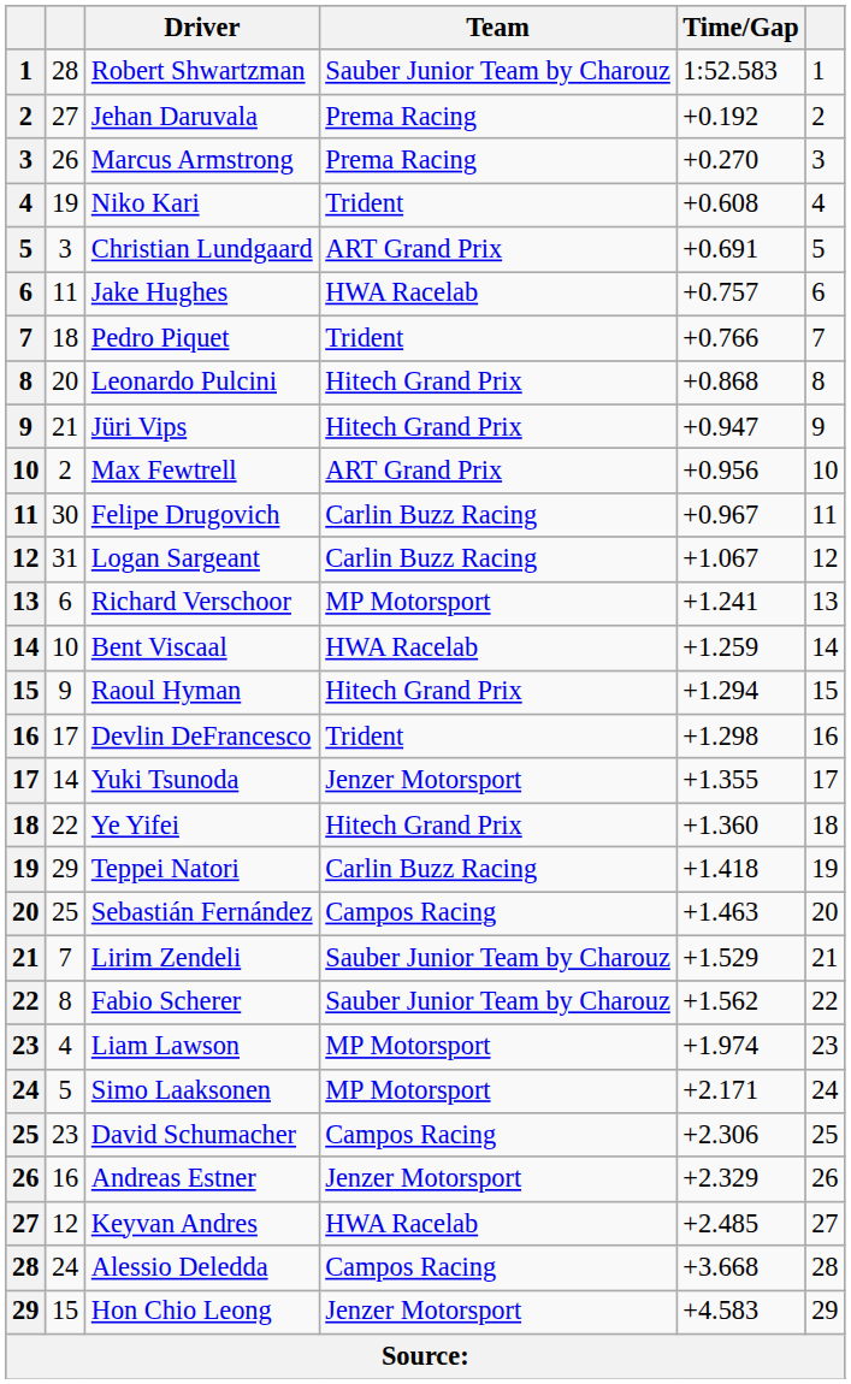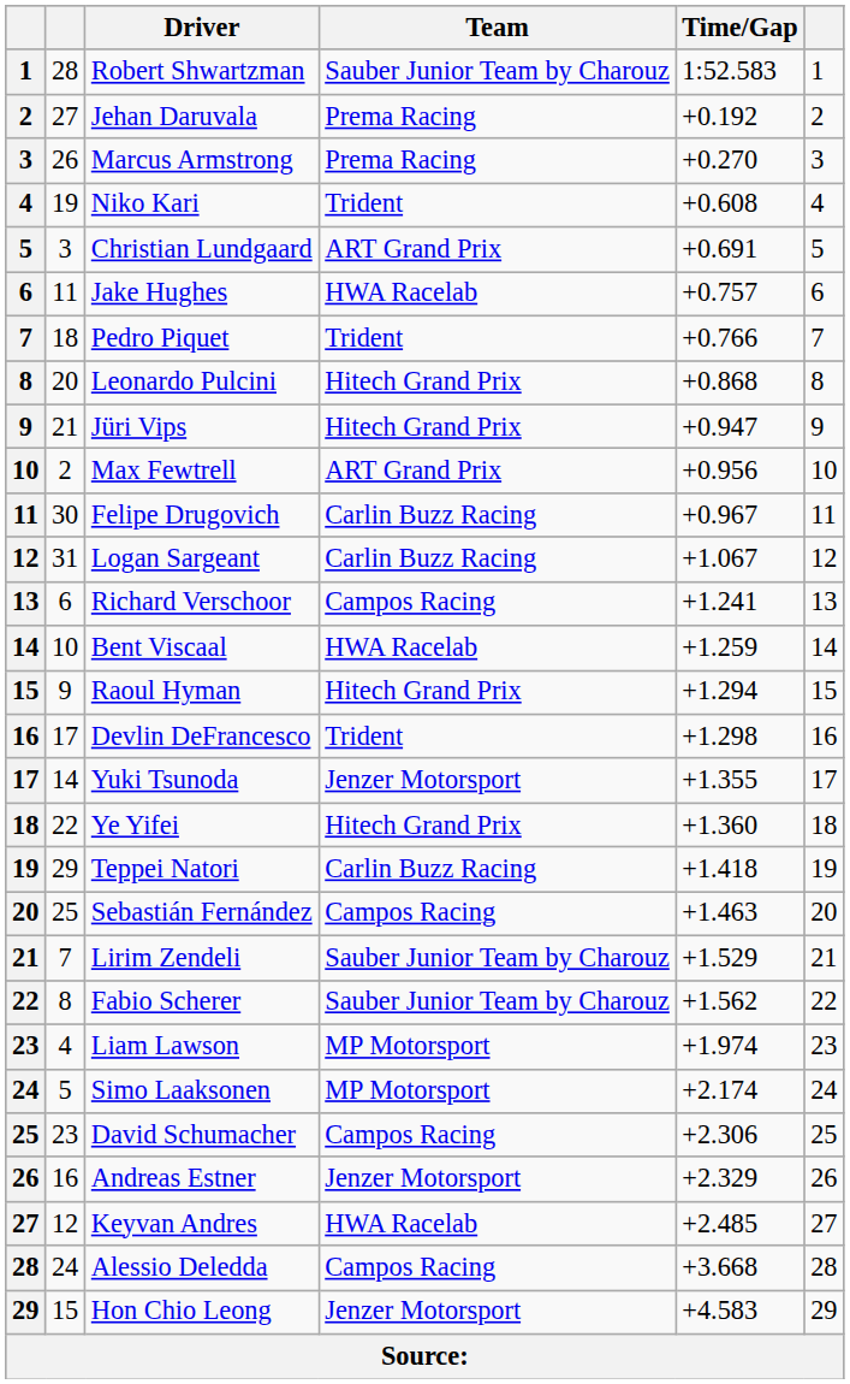Richard Verschoor | Team: MP Motorsport -> Campos Racing
Simo Laaksonen | Time/Gap: +2.171 -> +2.174
